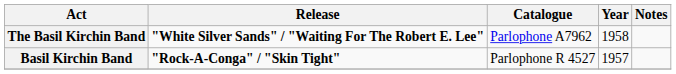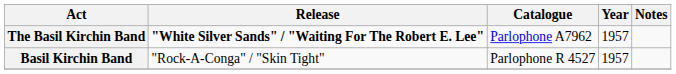The Basil Kirchin Band | Year: 1958 -> 1957
Basil Kirchin Band | Release: bold -> normal
